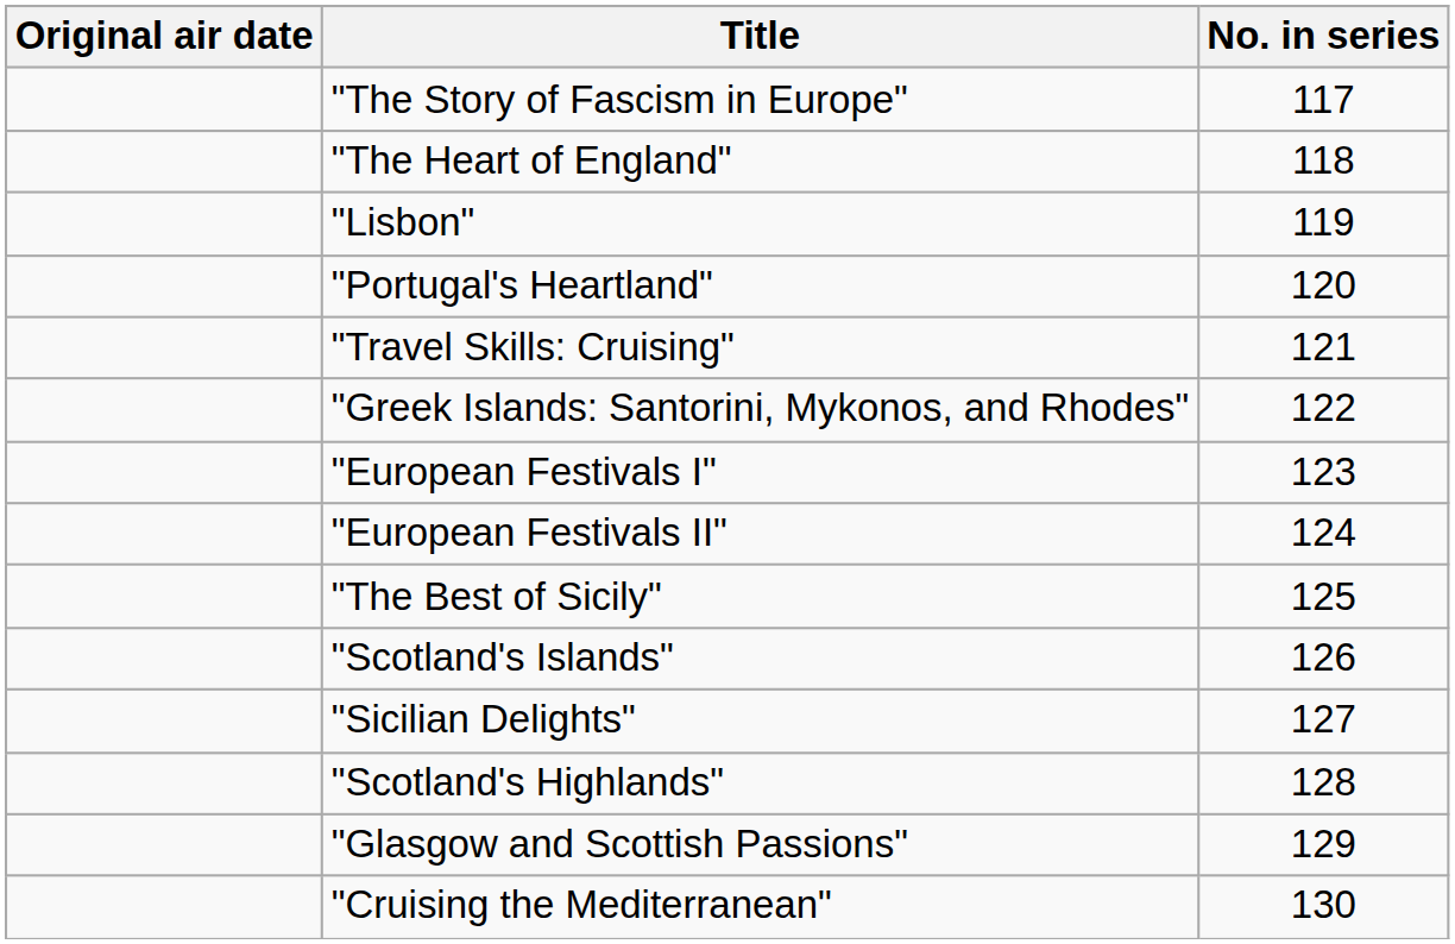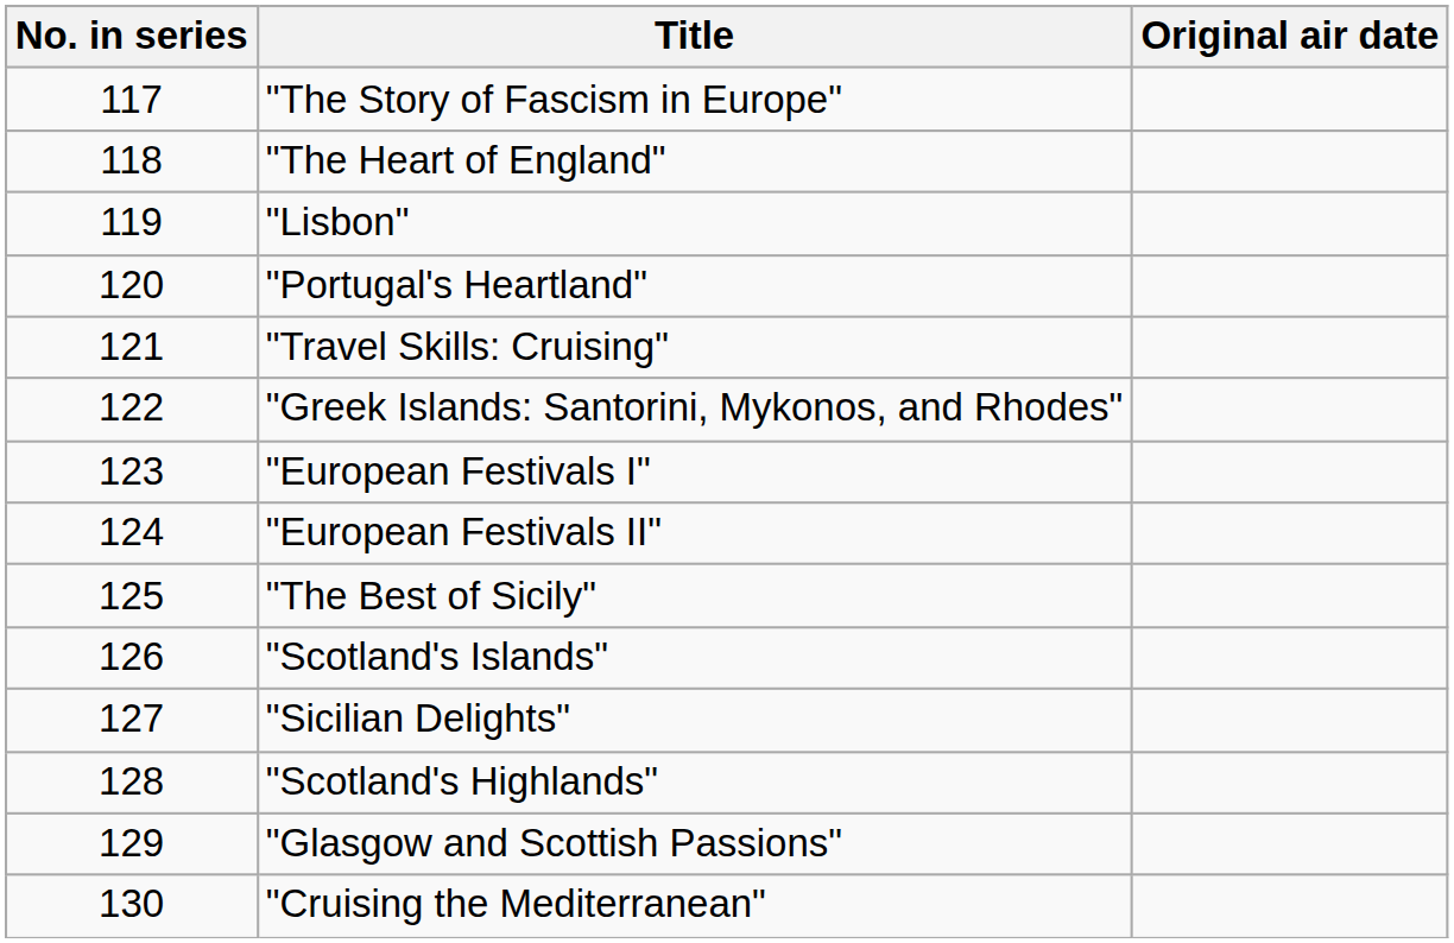columns swapped: No. in series <-> Original air date
